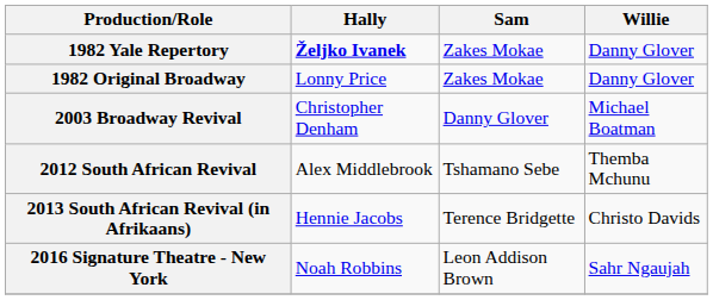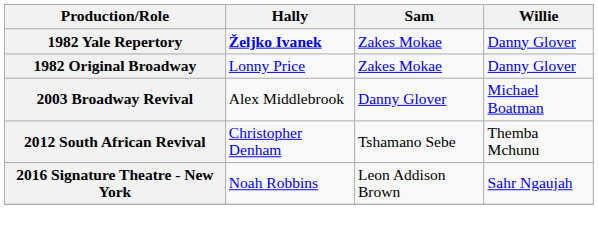2003 Broadway Revival | Hally: Christopher Denham -> Alex Middlebrook
2012 South African Revival | Hally: Alex Middlebrook -> Christopher Denham
- row: 2013 South African Revival (in Afrikaans) | Hennie Jacobs | Terence Bridgette | Christo Davids
